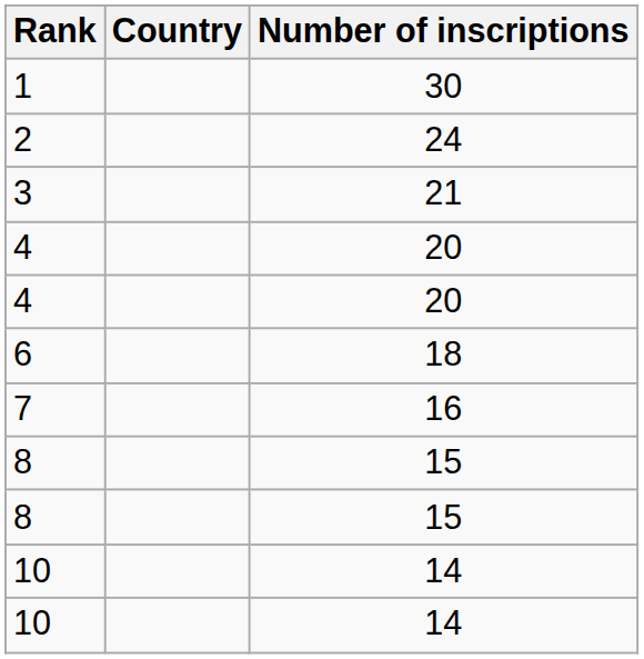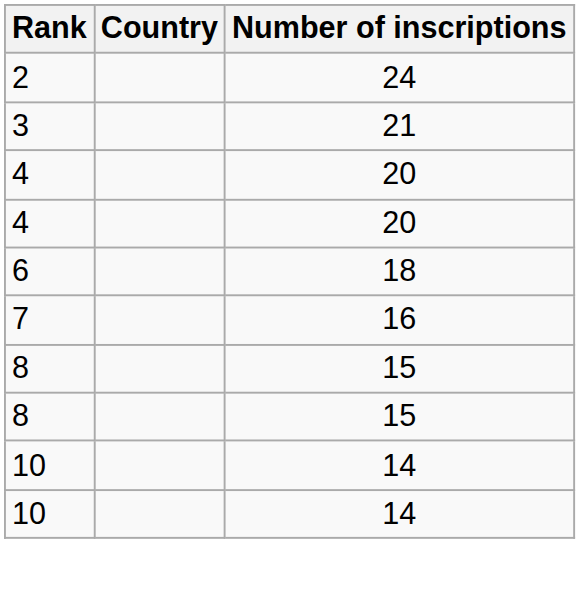- row: 1 | 30
